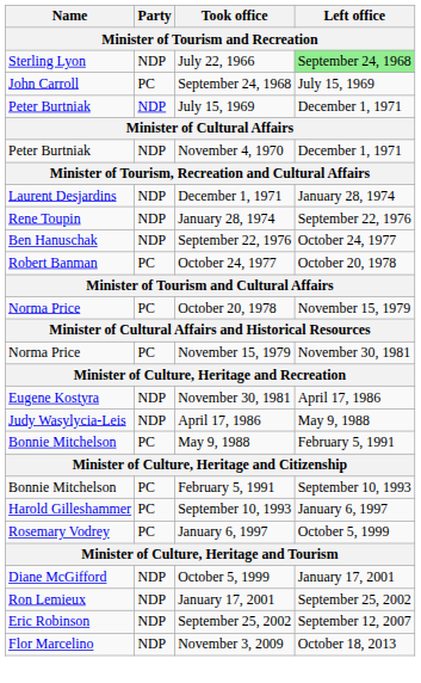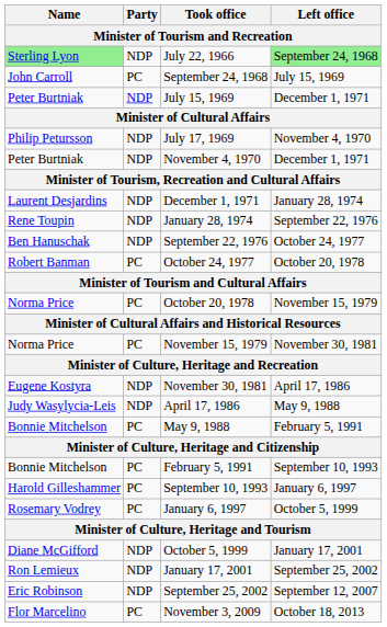July 22, 1966 | Name: no background -> lightgreen background
+ row: Philip Petursson | NDP | July 17, 1969 | November 4, 1970
November 3, 2009 | Party: NDP -> PC
